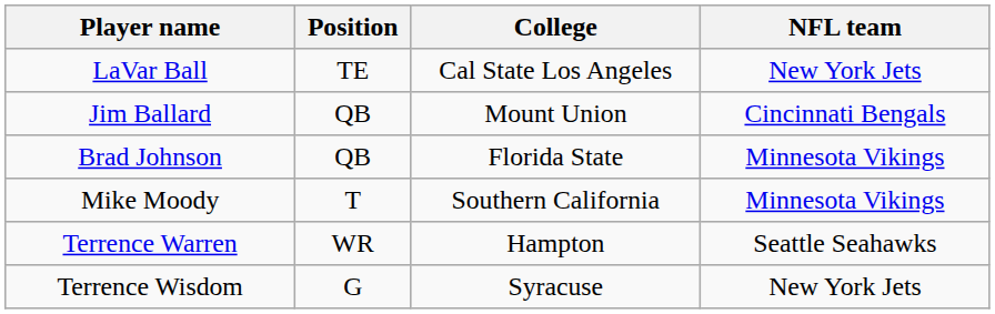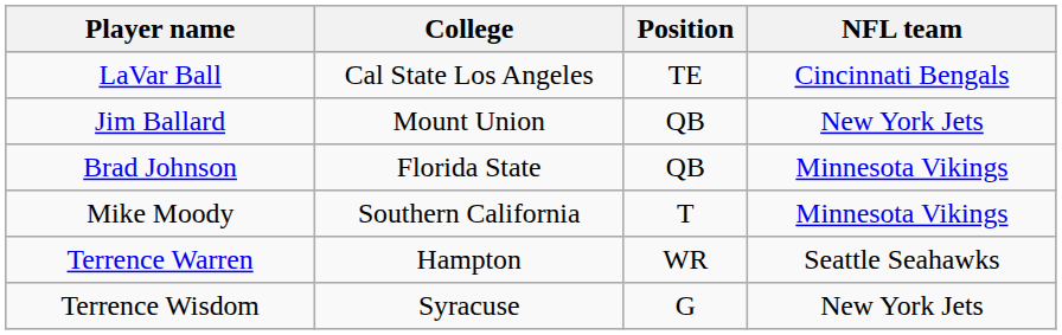columns swapped: Position <-> College
LaVar Ball | NFL team: New York Jets -> Cincinnati Bengals
Jim Ballard | NFL team: Cincinnati Bengals -> New York Jets
